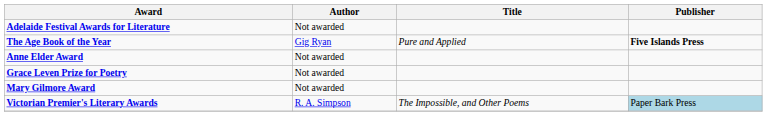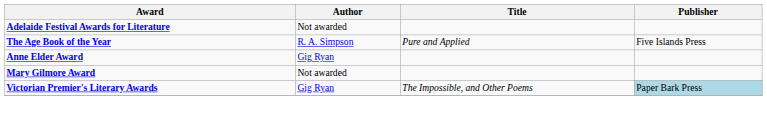The Age Book of the Year | Author: Gig Ryan -> R. A. Simpson
The Age Book of the Year | Publisher: bold -> normal
Anne Elder Award | Author: Not awarded -> Gig Ryan
- row: Grace Leven Prize for Poetry | Not awarded
Victorian Premier's Literary Awards | Author: R. A. Simpson -> Gig Ryan
